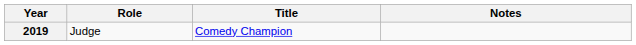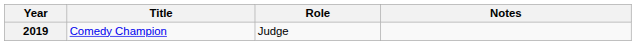columns swapped: Title <-> Role
